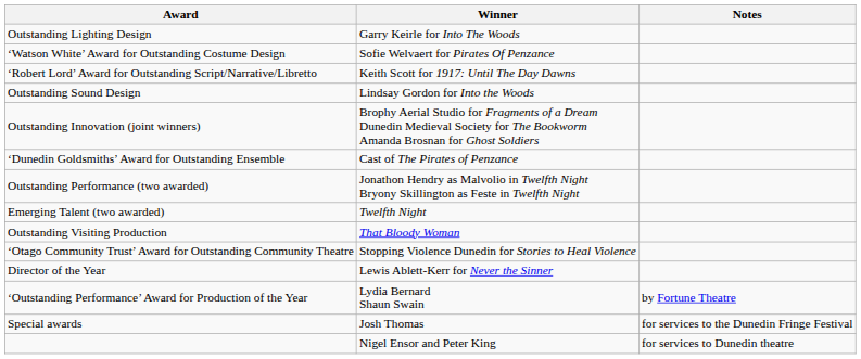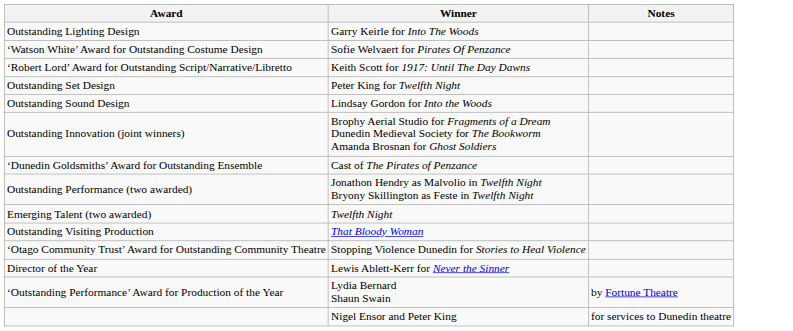+ row: Outstanding Set Design | Peter King for Twelfth Night
- row: Special awards | Josh Thomas | for services to the Dunedin Fringe Festival
